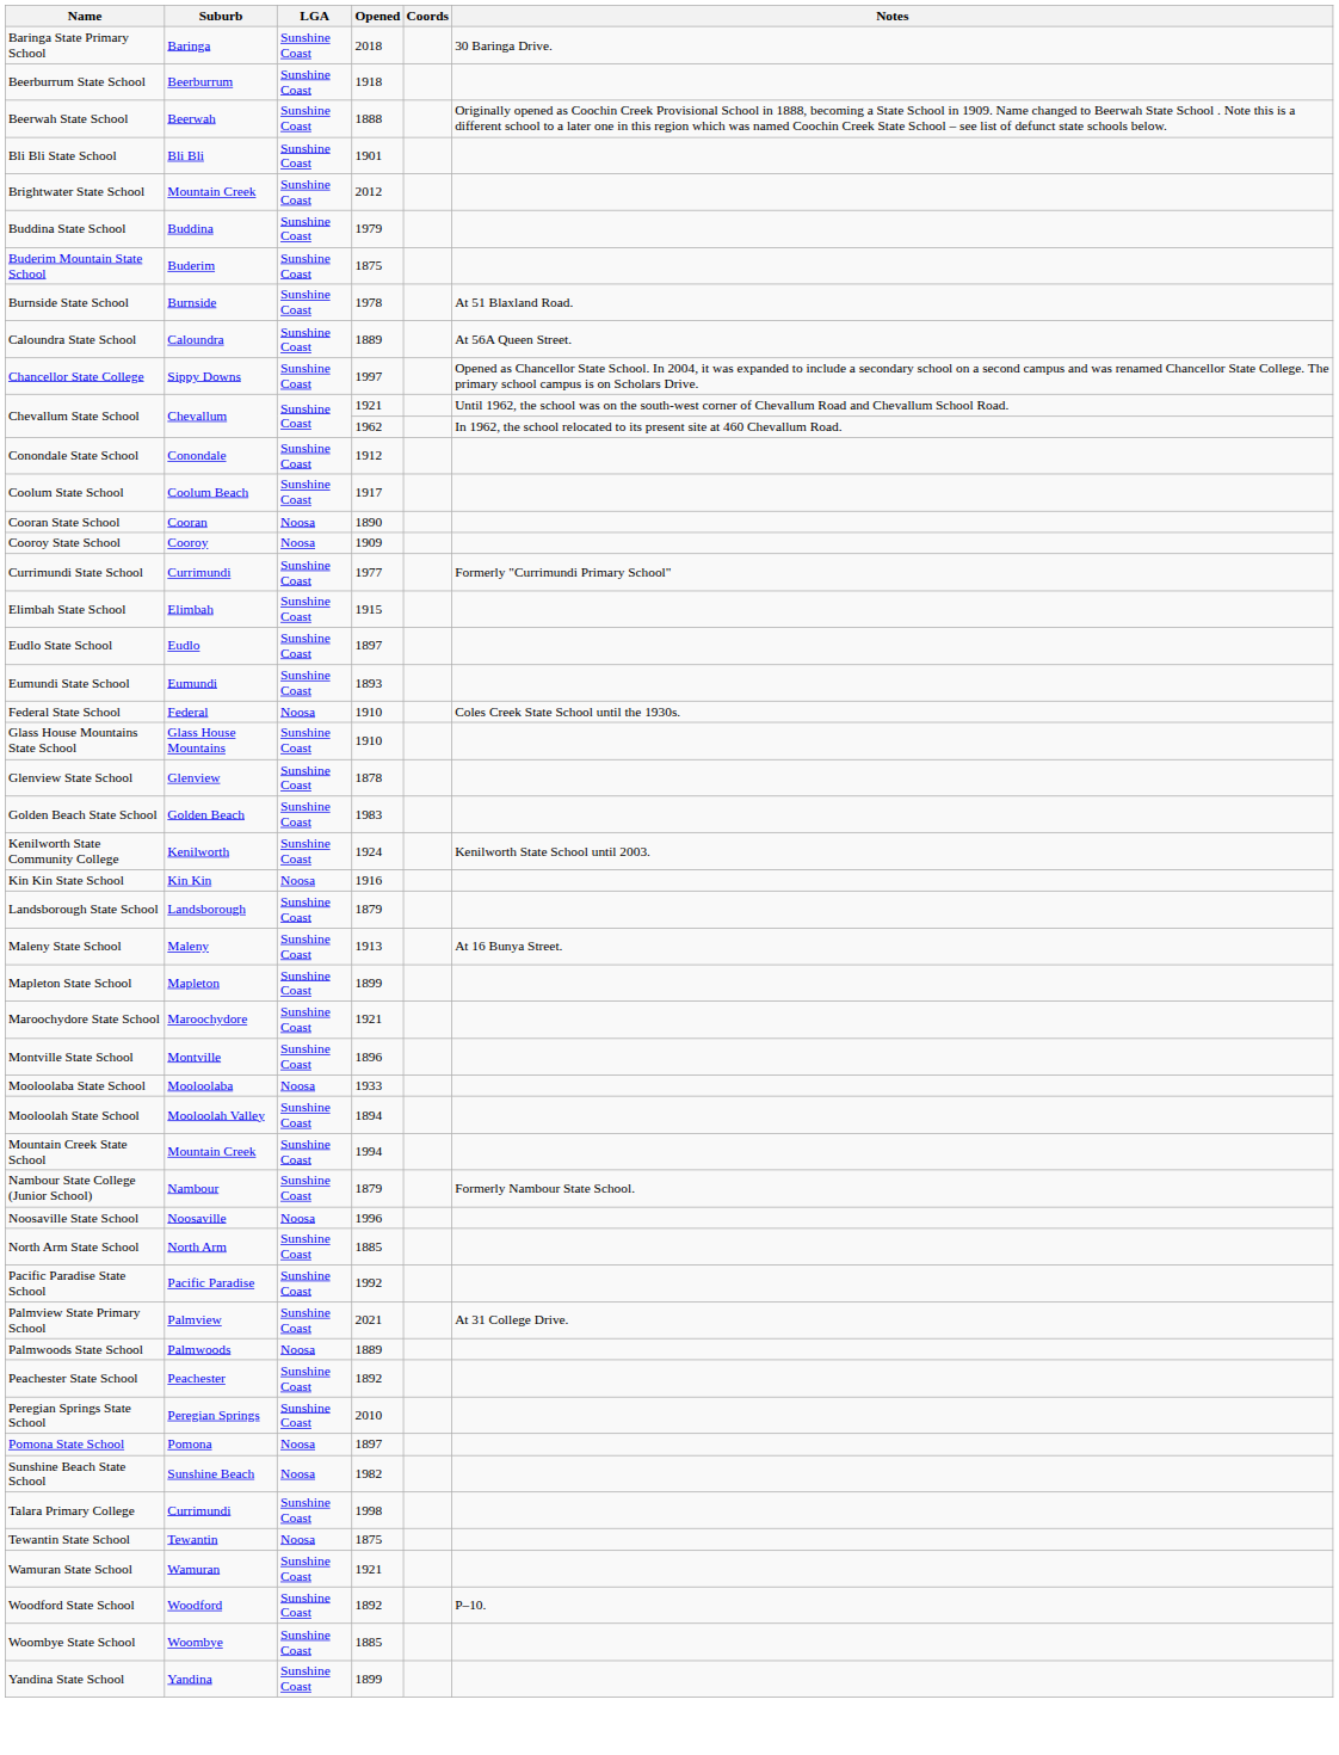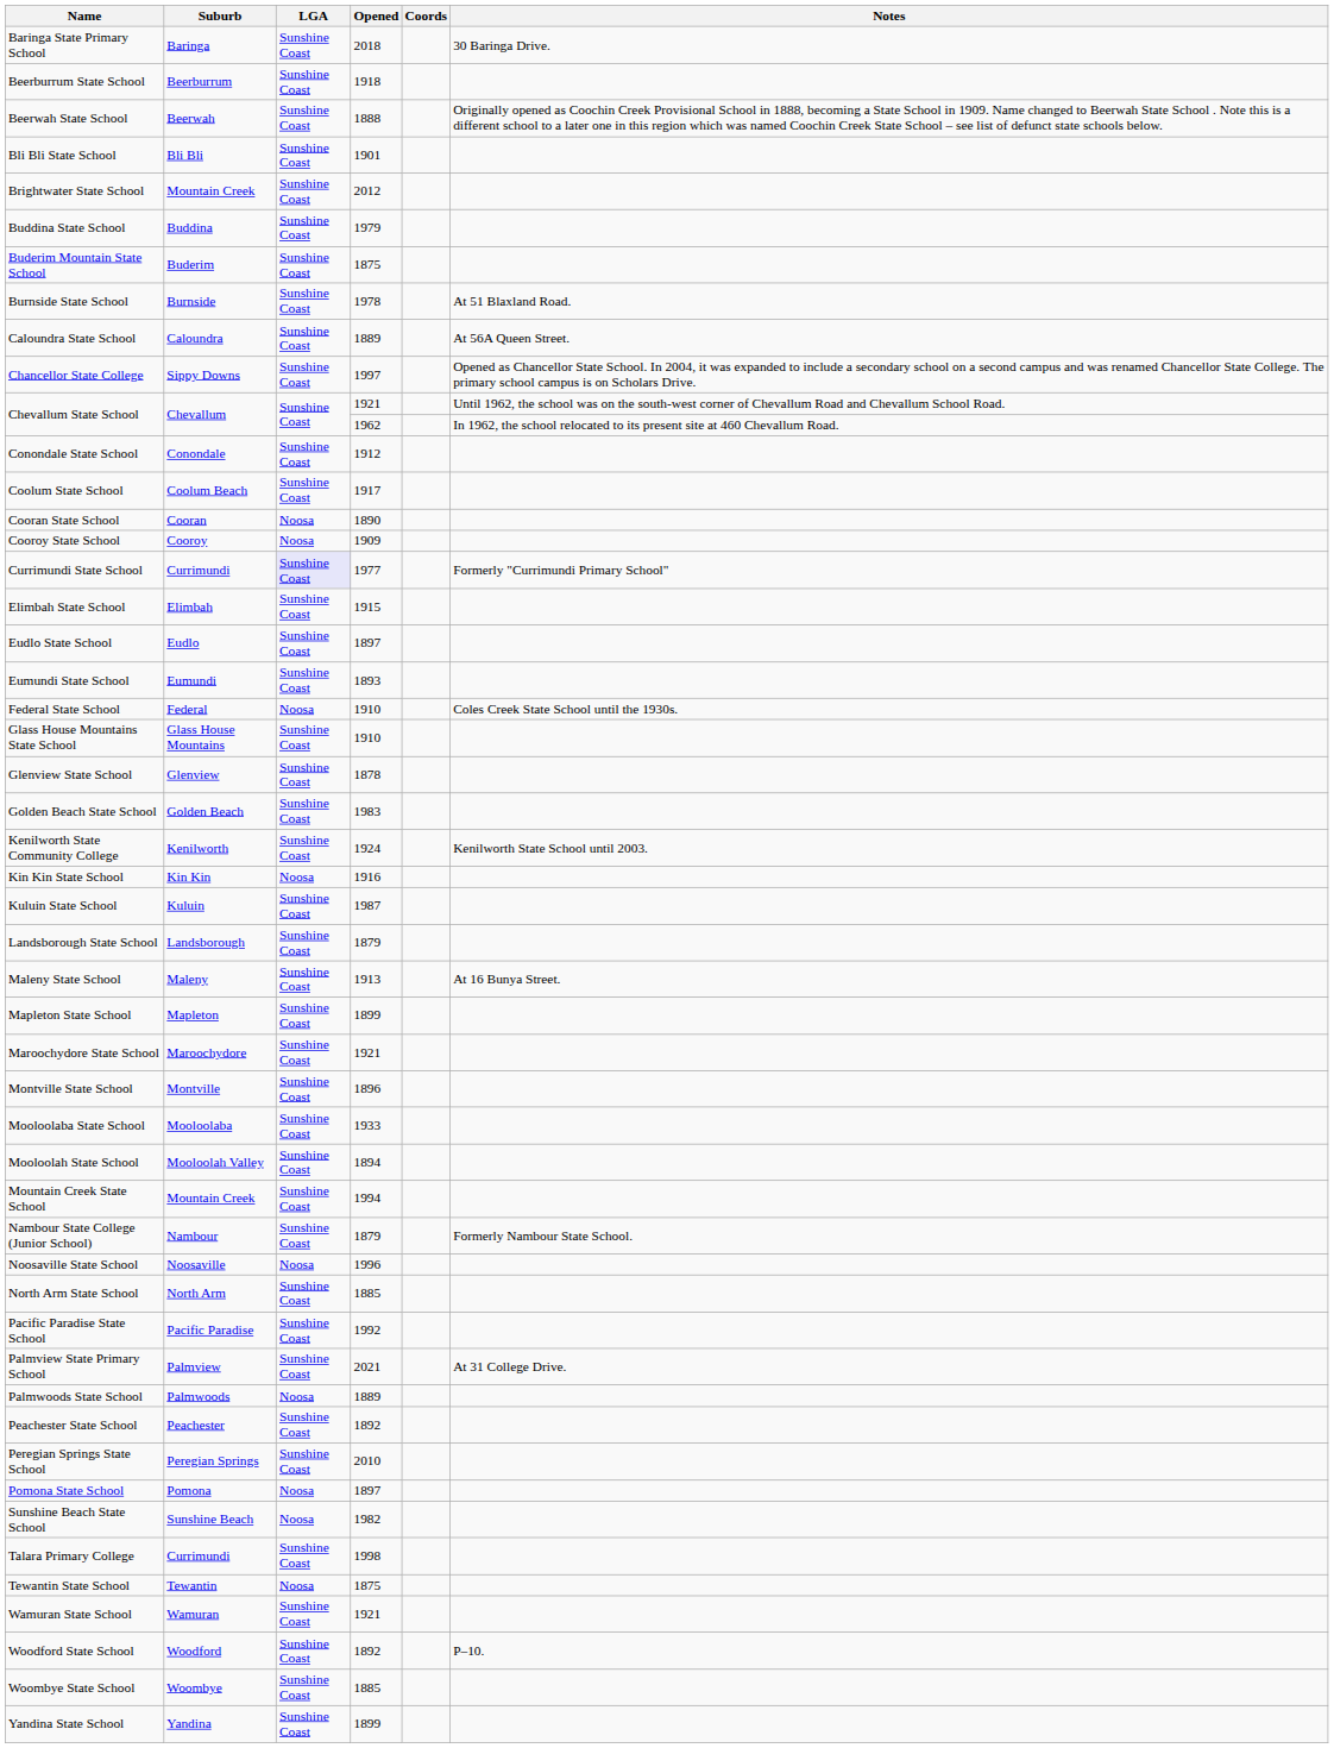Currimundi State School | LGA: no background -> lavender background
+ row: Kuluin State School | Kuluin | Sunshine Coast | 1987
Mooloolaba State School | LGA: Noosa -> Sunshine Coast
